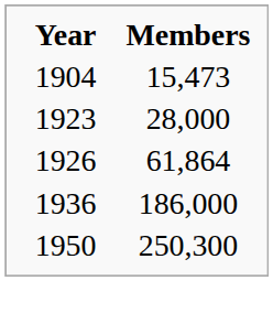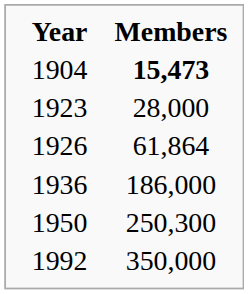1904 | Members: normal -> bold
+ row: 1992 | 350,000
